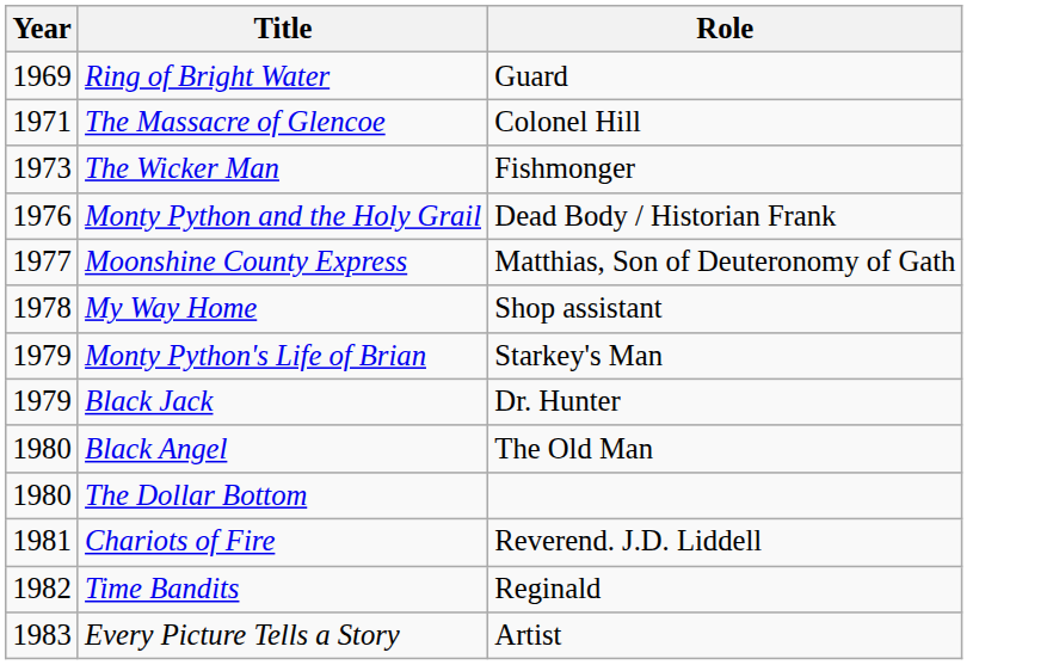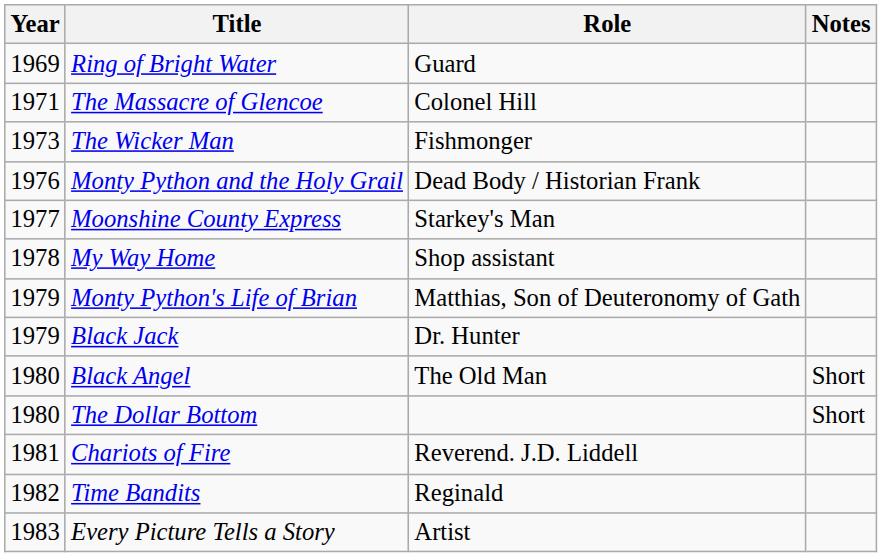+ column: Notes | Short | Short
Moonshine County Express | Role: Matthias, Son of Deuteronomy of Gath -> Starkey's Man
Monty Python's Life of Brian | Role: Starkey's Man -> Matthias, Son of Deuteronomy of Gath
